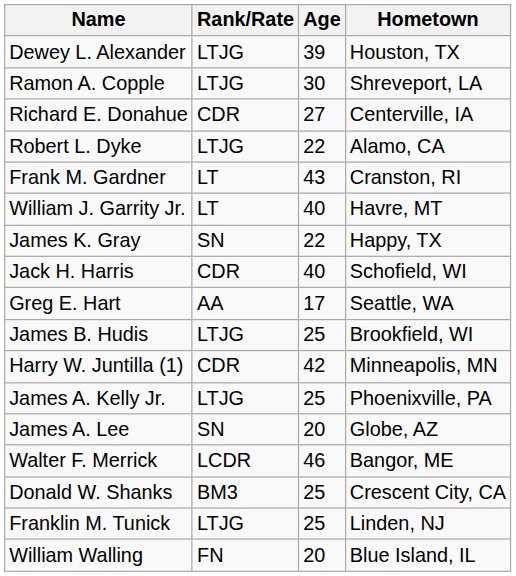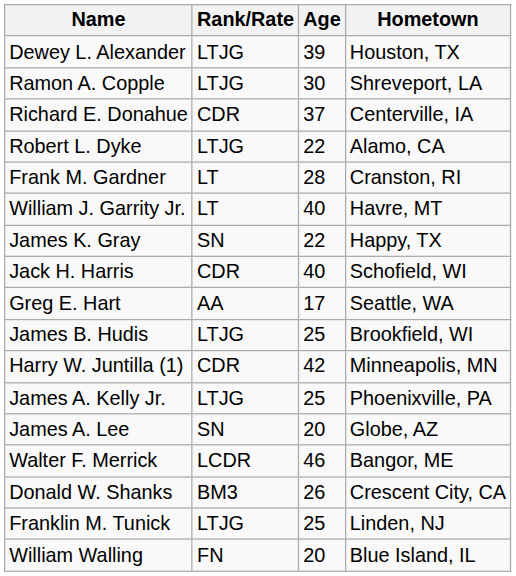Richard E. Donahue | Age: 27 -> 37
Frank M. Gardner | Age: 43 -> 28
Donald W. Shanks | Age: 25 -> 26
